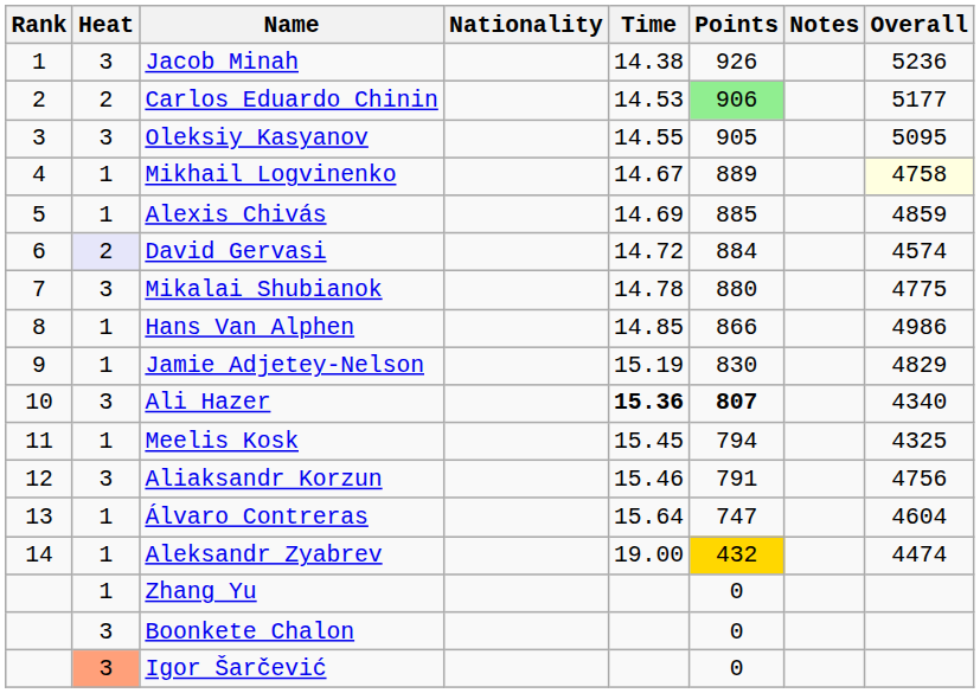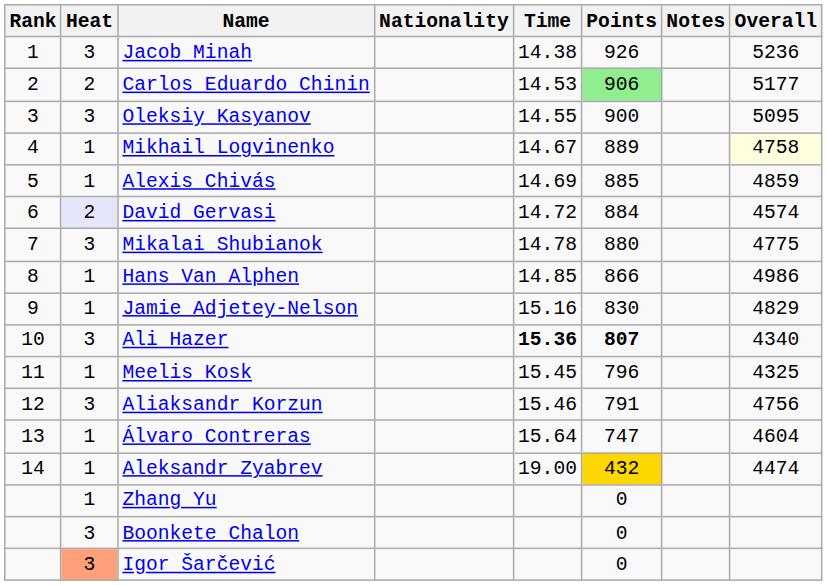Oleksiy Kasyanov | Points: 905 -> 900
Jamie Adjetey-Nelson | Time: 15.19 -> 15.16
Meelis Kosk | Points: 794 -> 796
